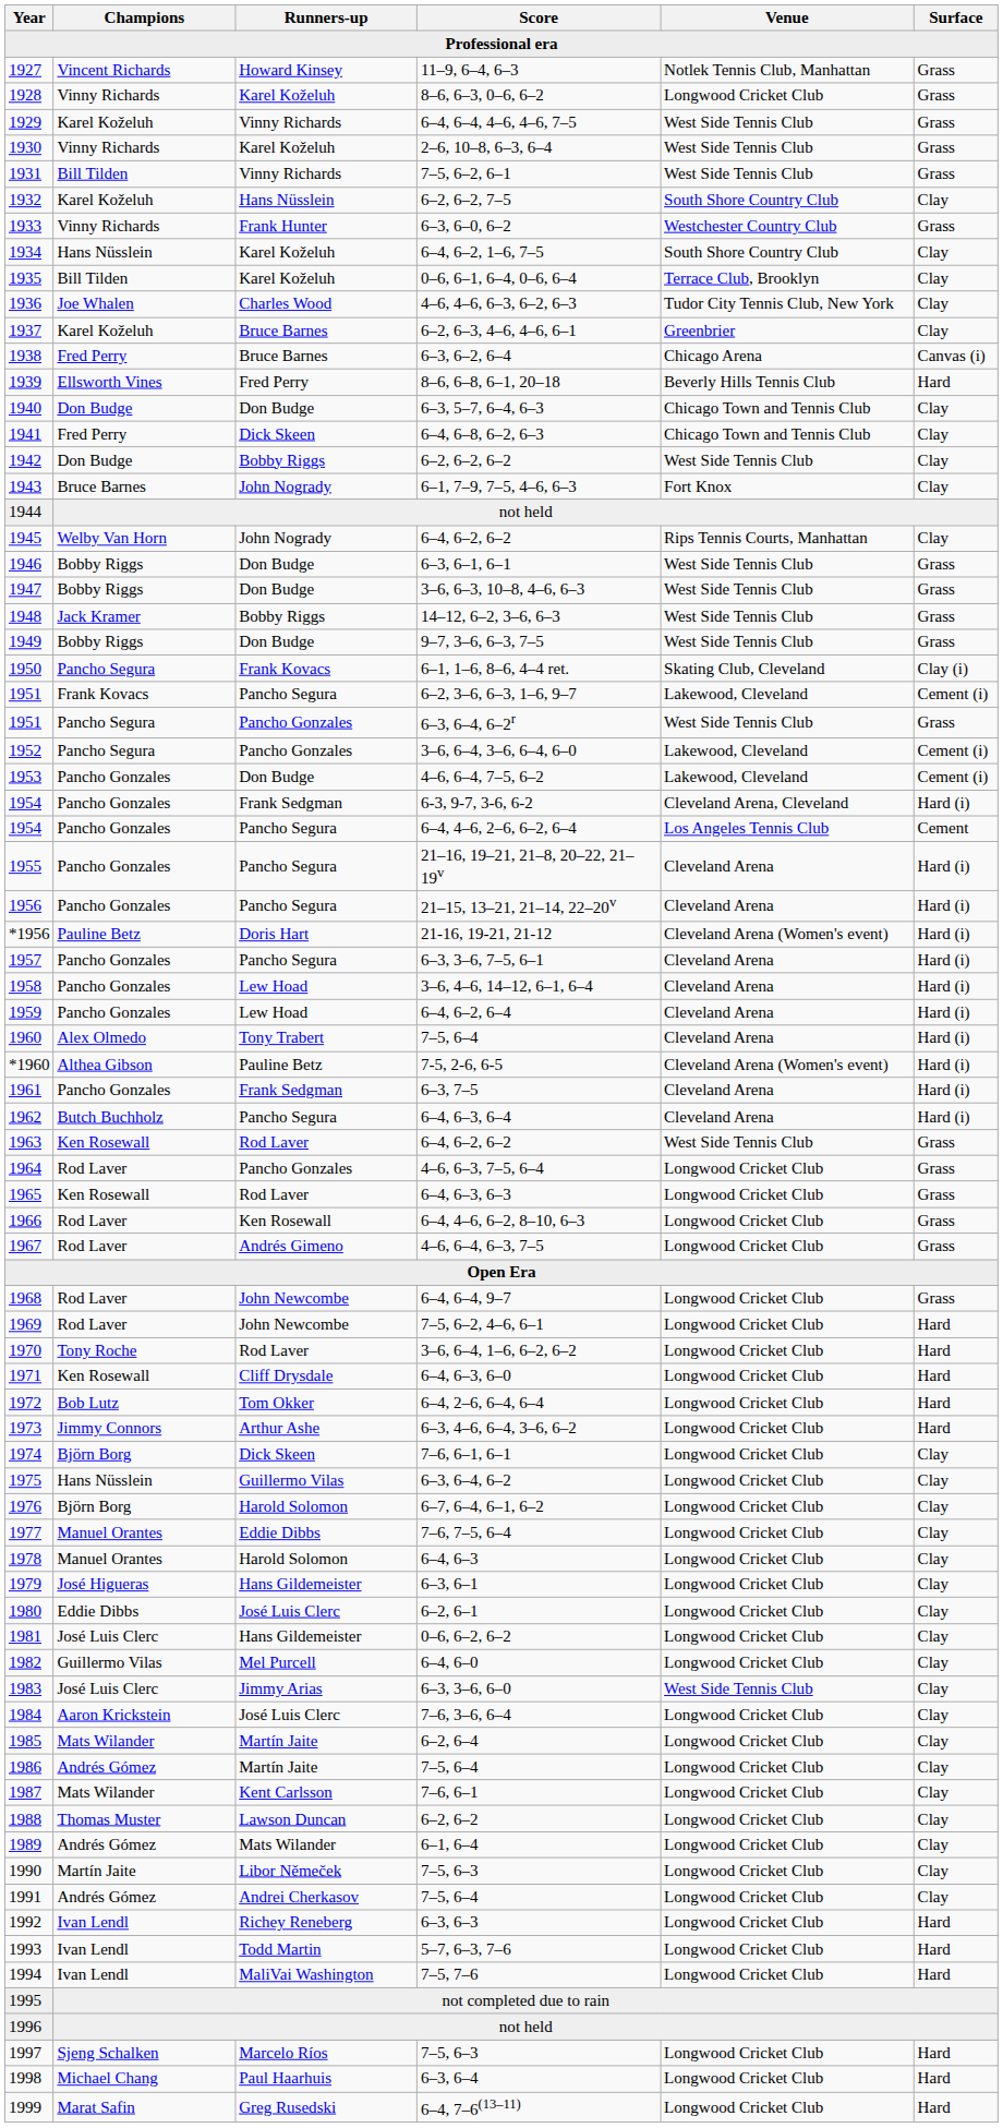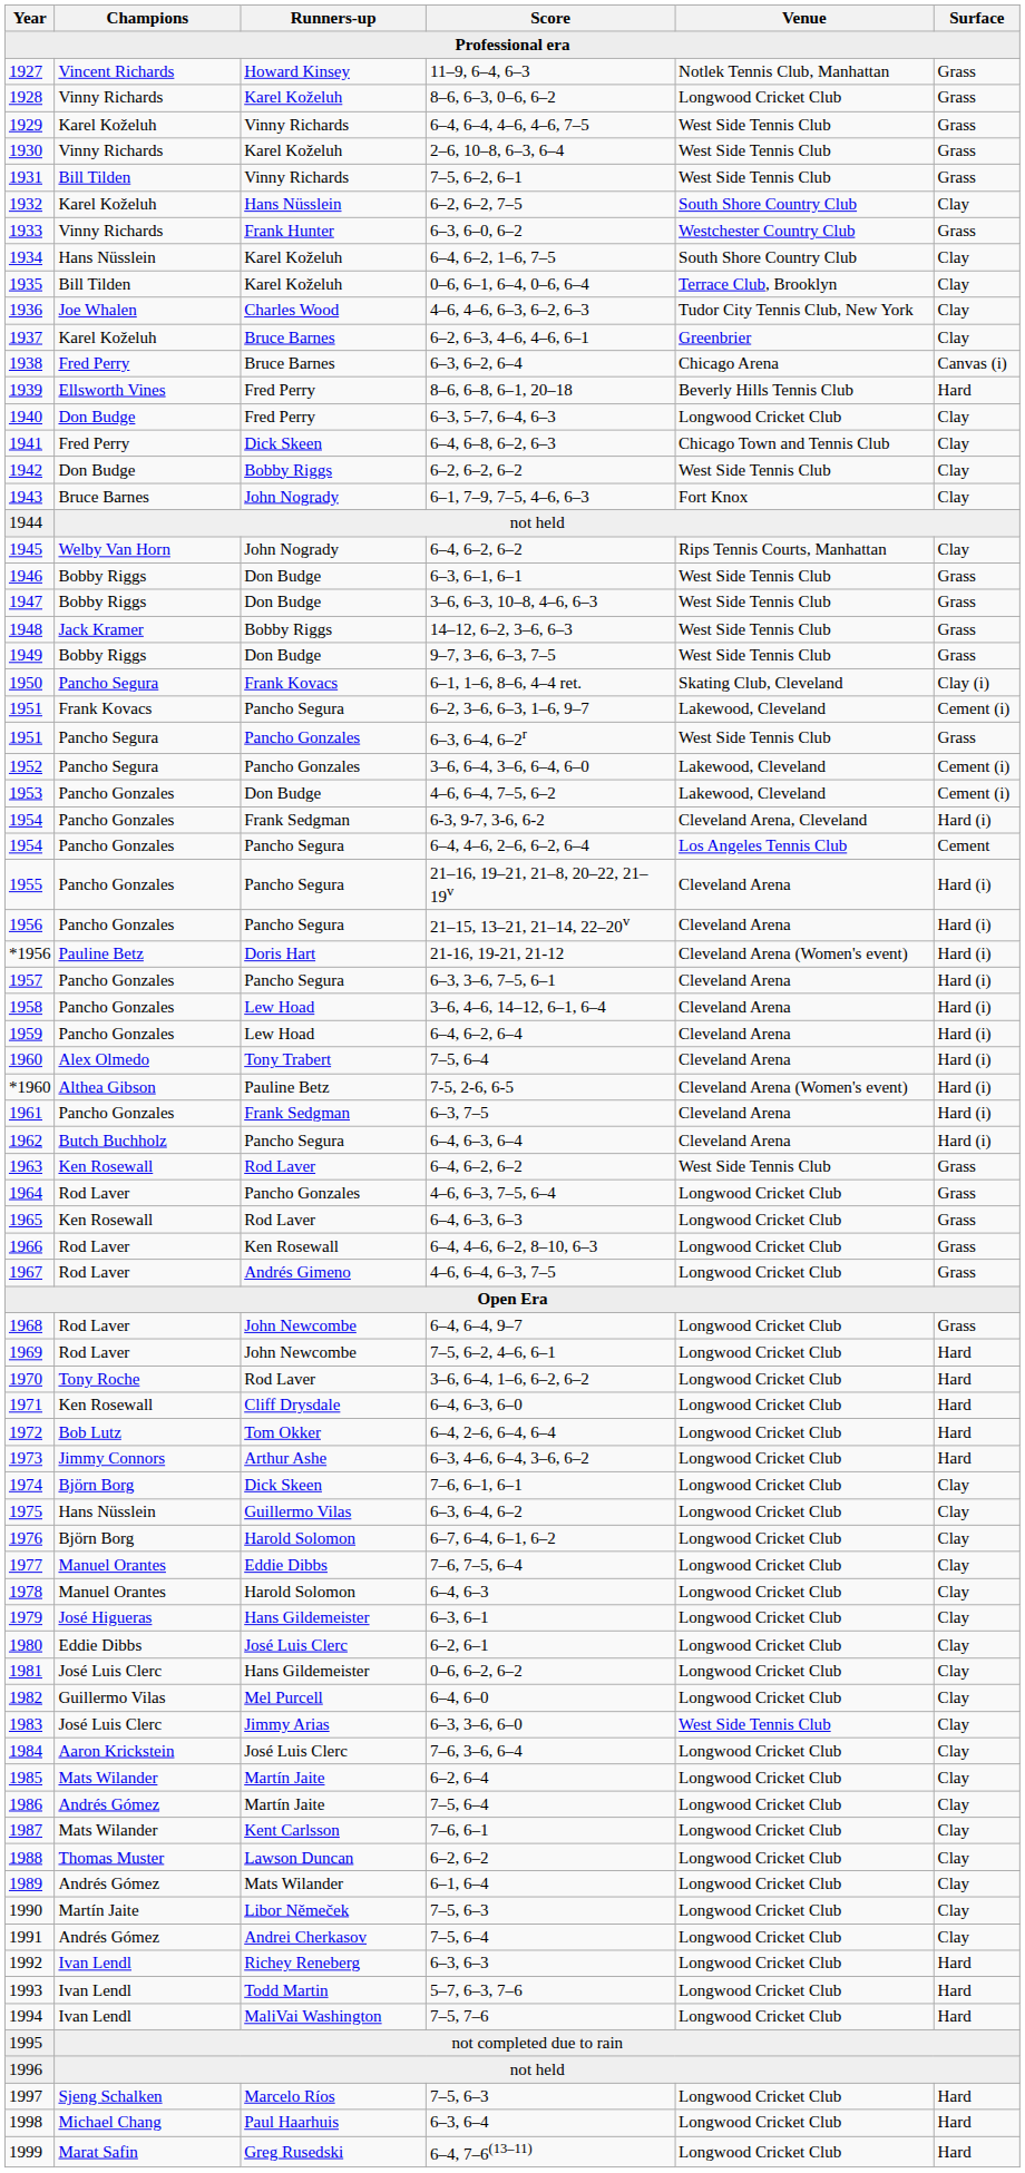1940 | Runners-up: Don Budge -> Fred Perry
1940 | Venue: Chicago Town and Tennis Club -> Longwood Cricket Club
